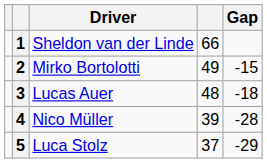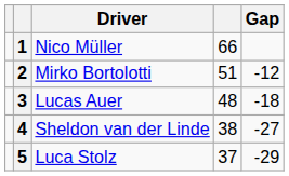1 | Driver: Sheldon van der Linde -> Nico Müller
2 | column 4: 49 -> 51
2 | Gap: -15 -> -12
4 | Driver: Nico Müller -> Sheldon van der Linde
4 | column 4: 39 -> 38
4 | Gap: -28 -> -27
